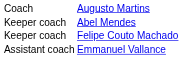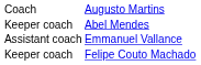rows swapped: Emmanuel Vallance <-> Felipe Couto Machado
